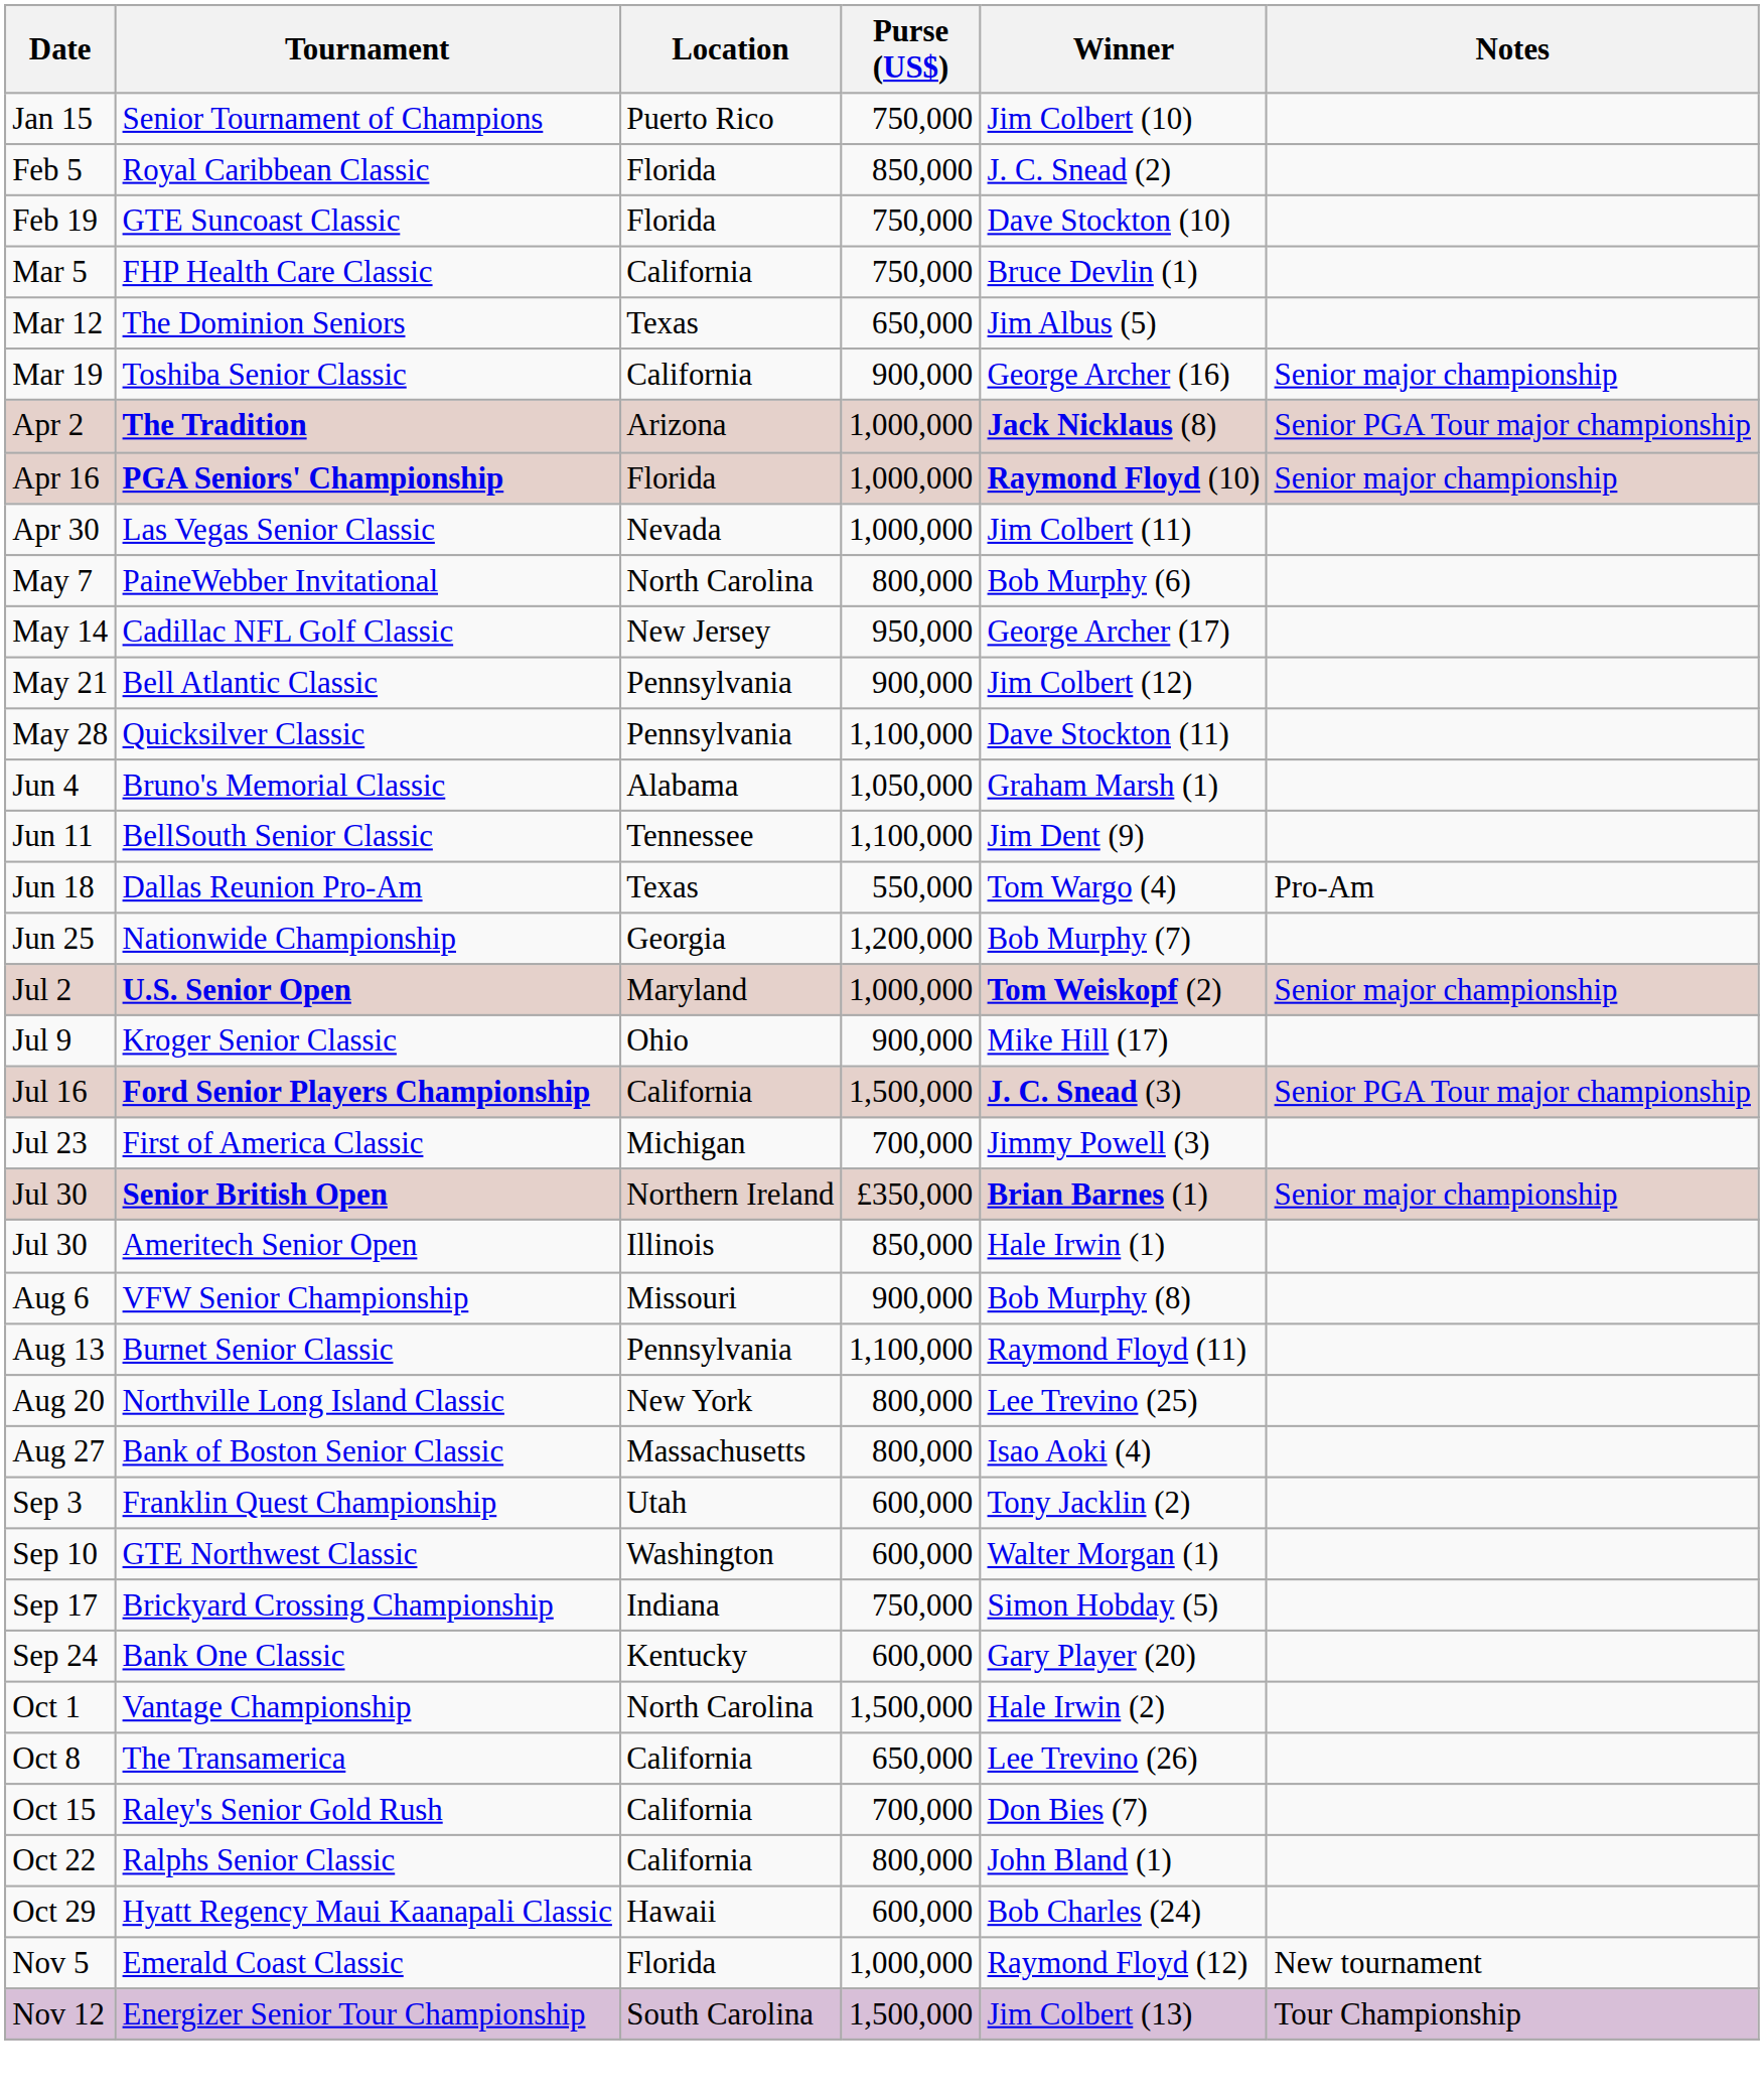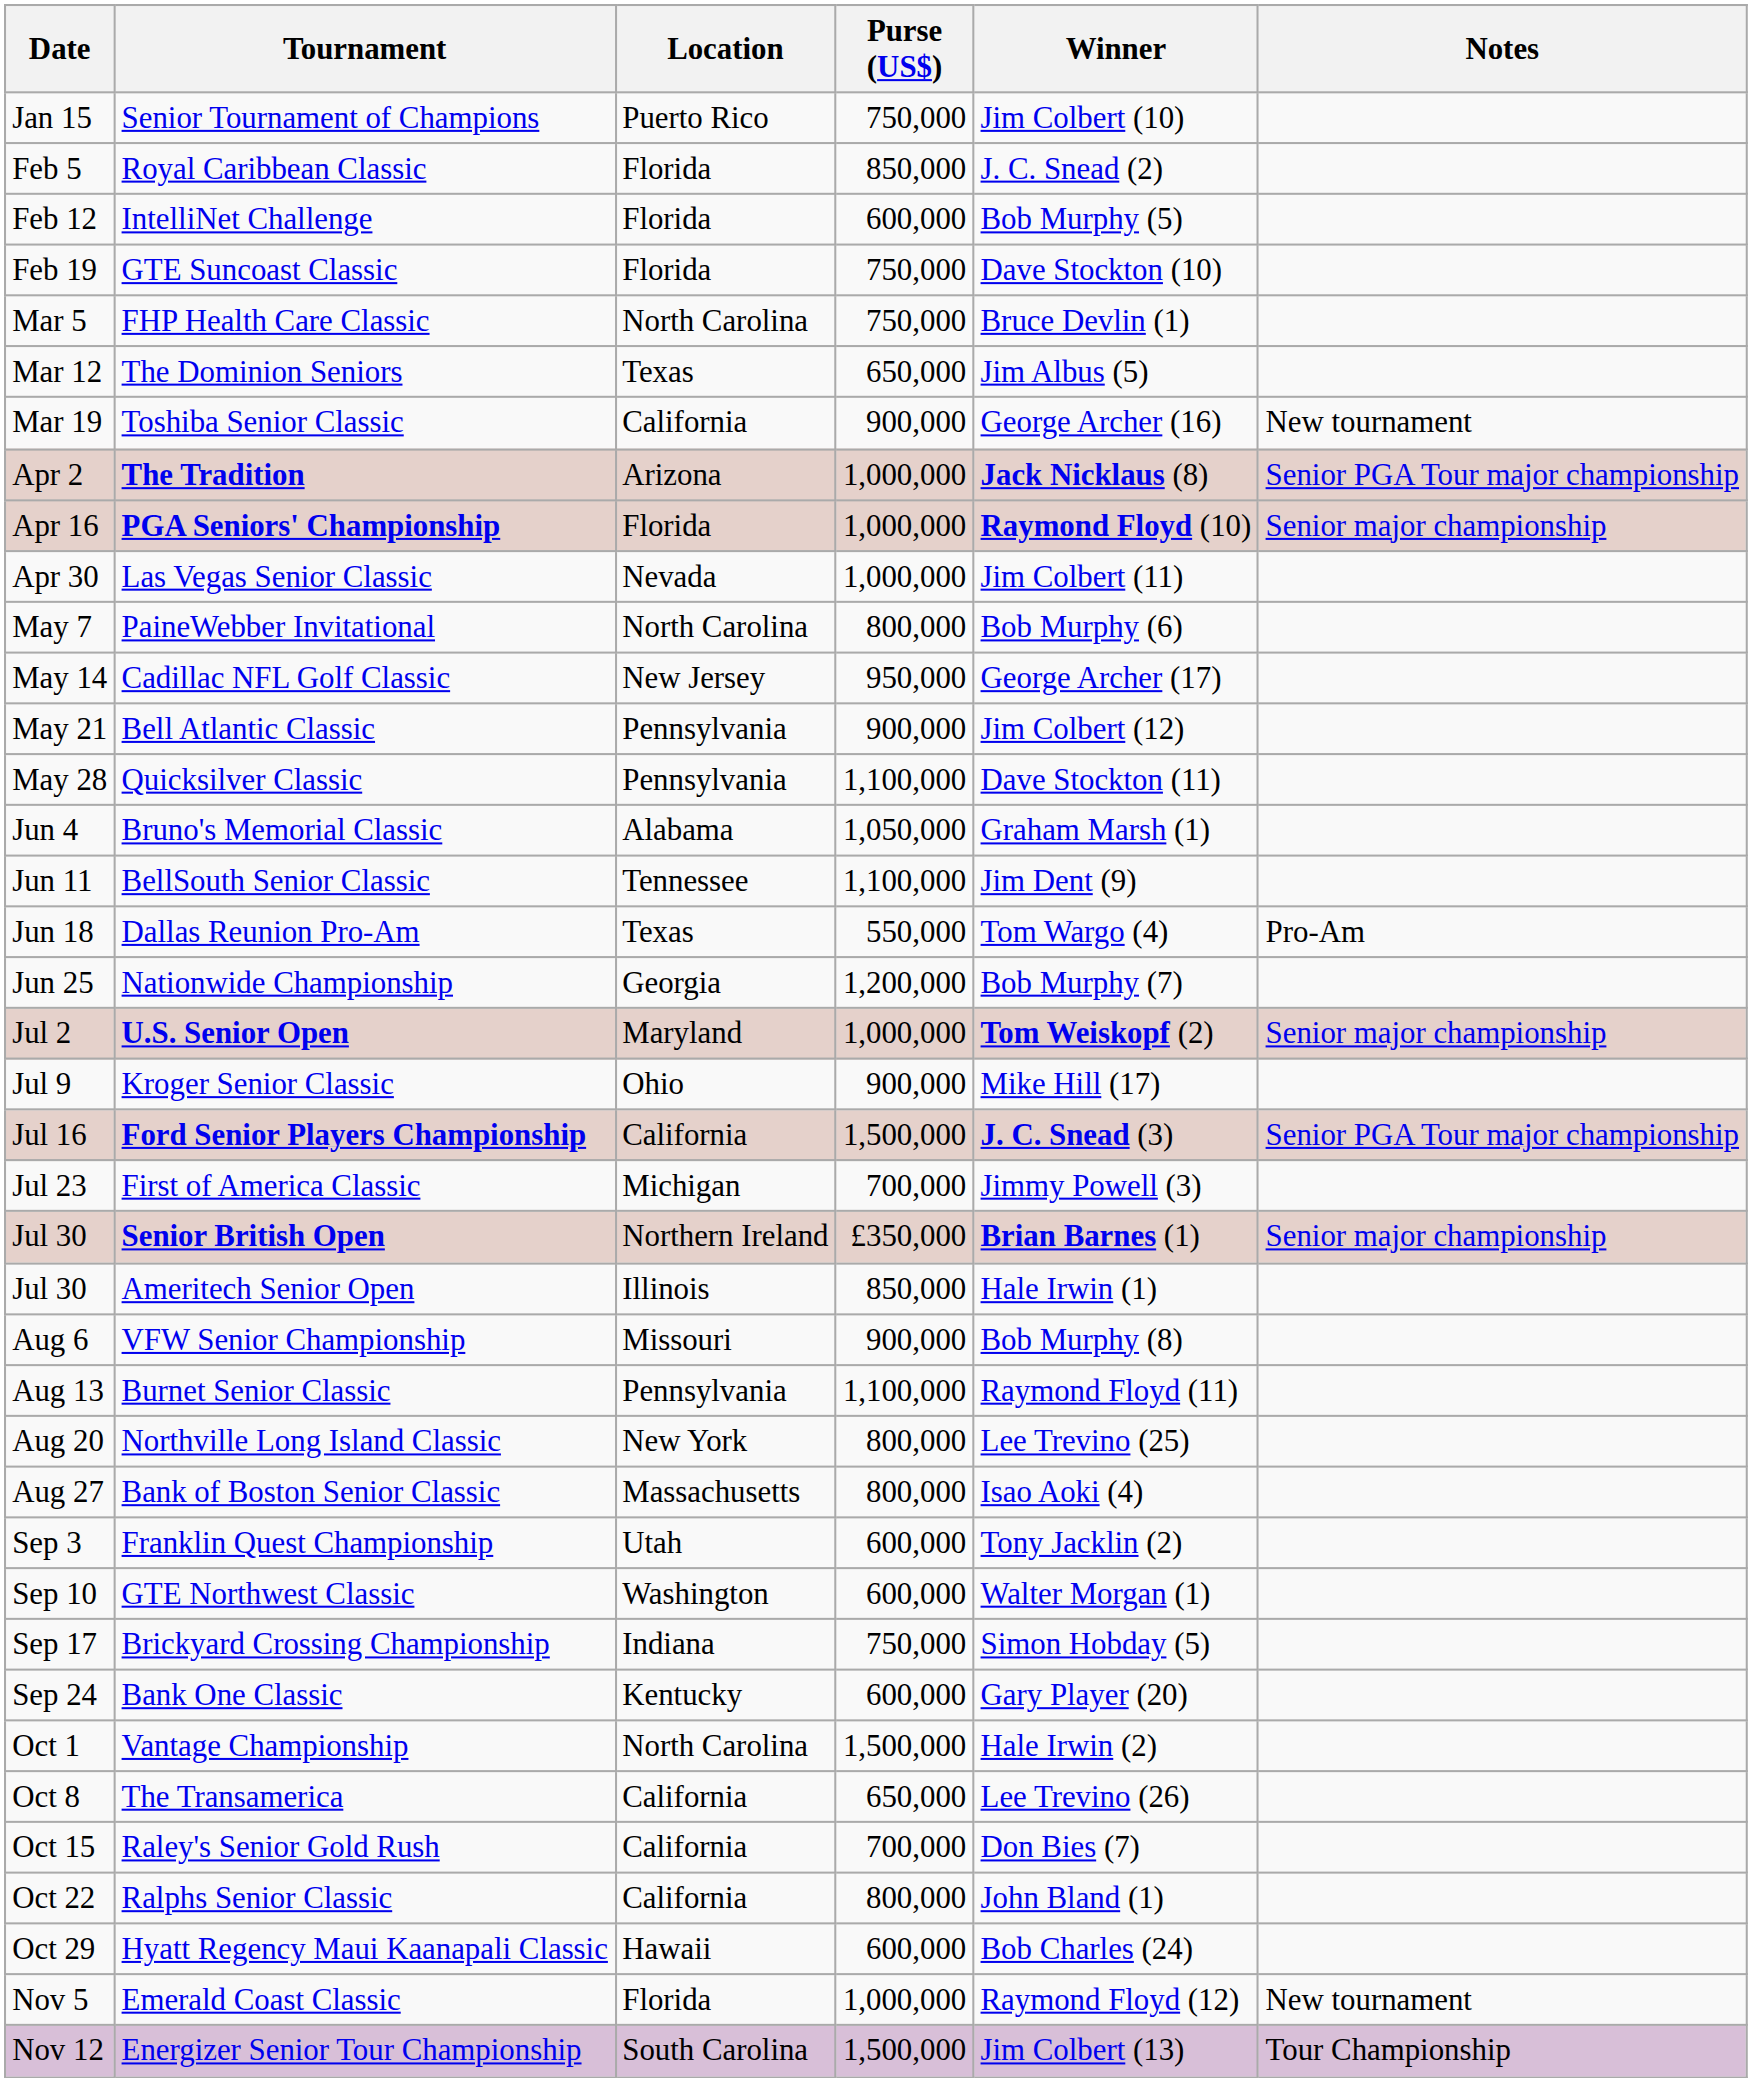+ row: Feb 12 | IntelliNet Challenge | Florida | 600,000 | Bob Murphy (5)
FHP Health Care Classic | Location: California -> North Carolina
Toshiba Senior Classic | Notes: Senior major championship -> New tournament
